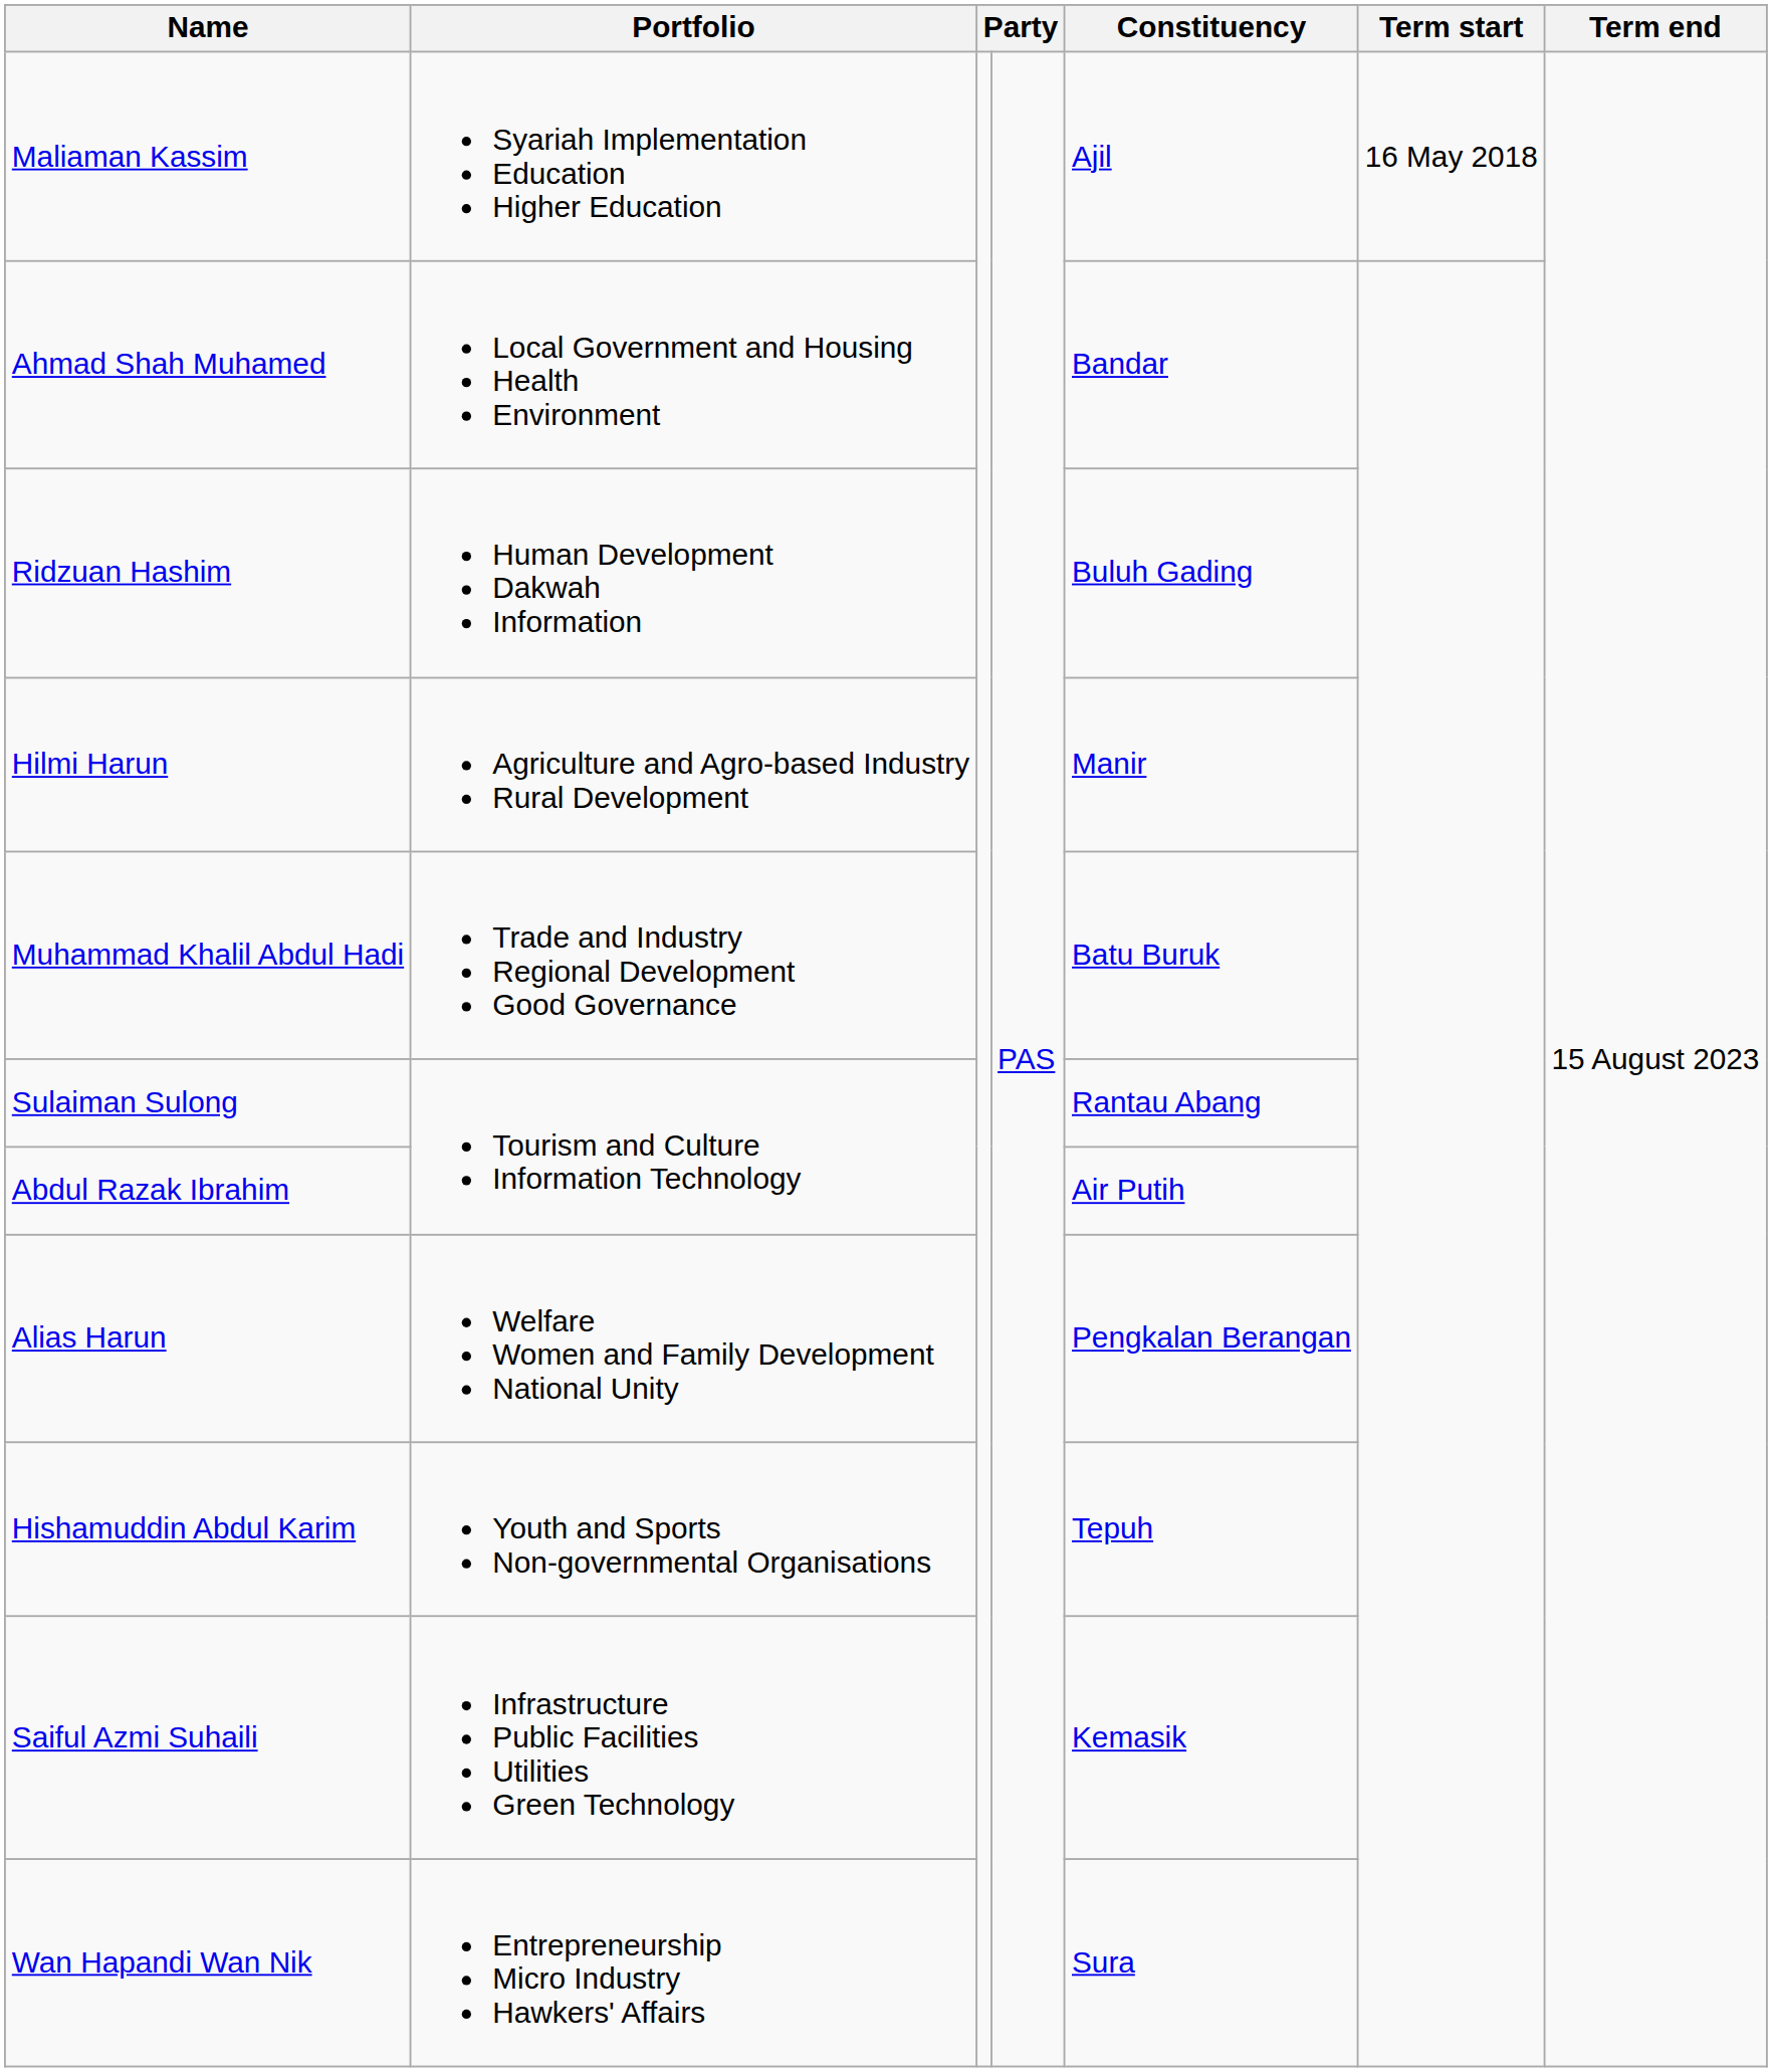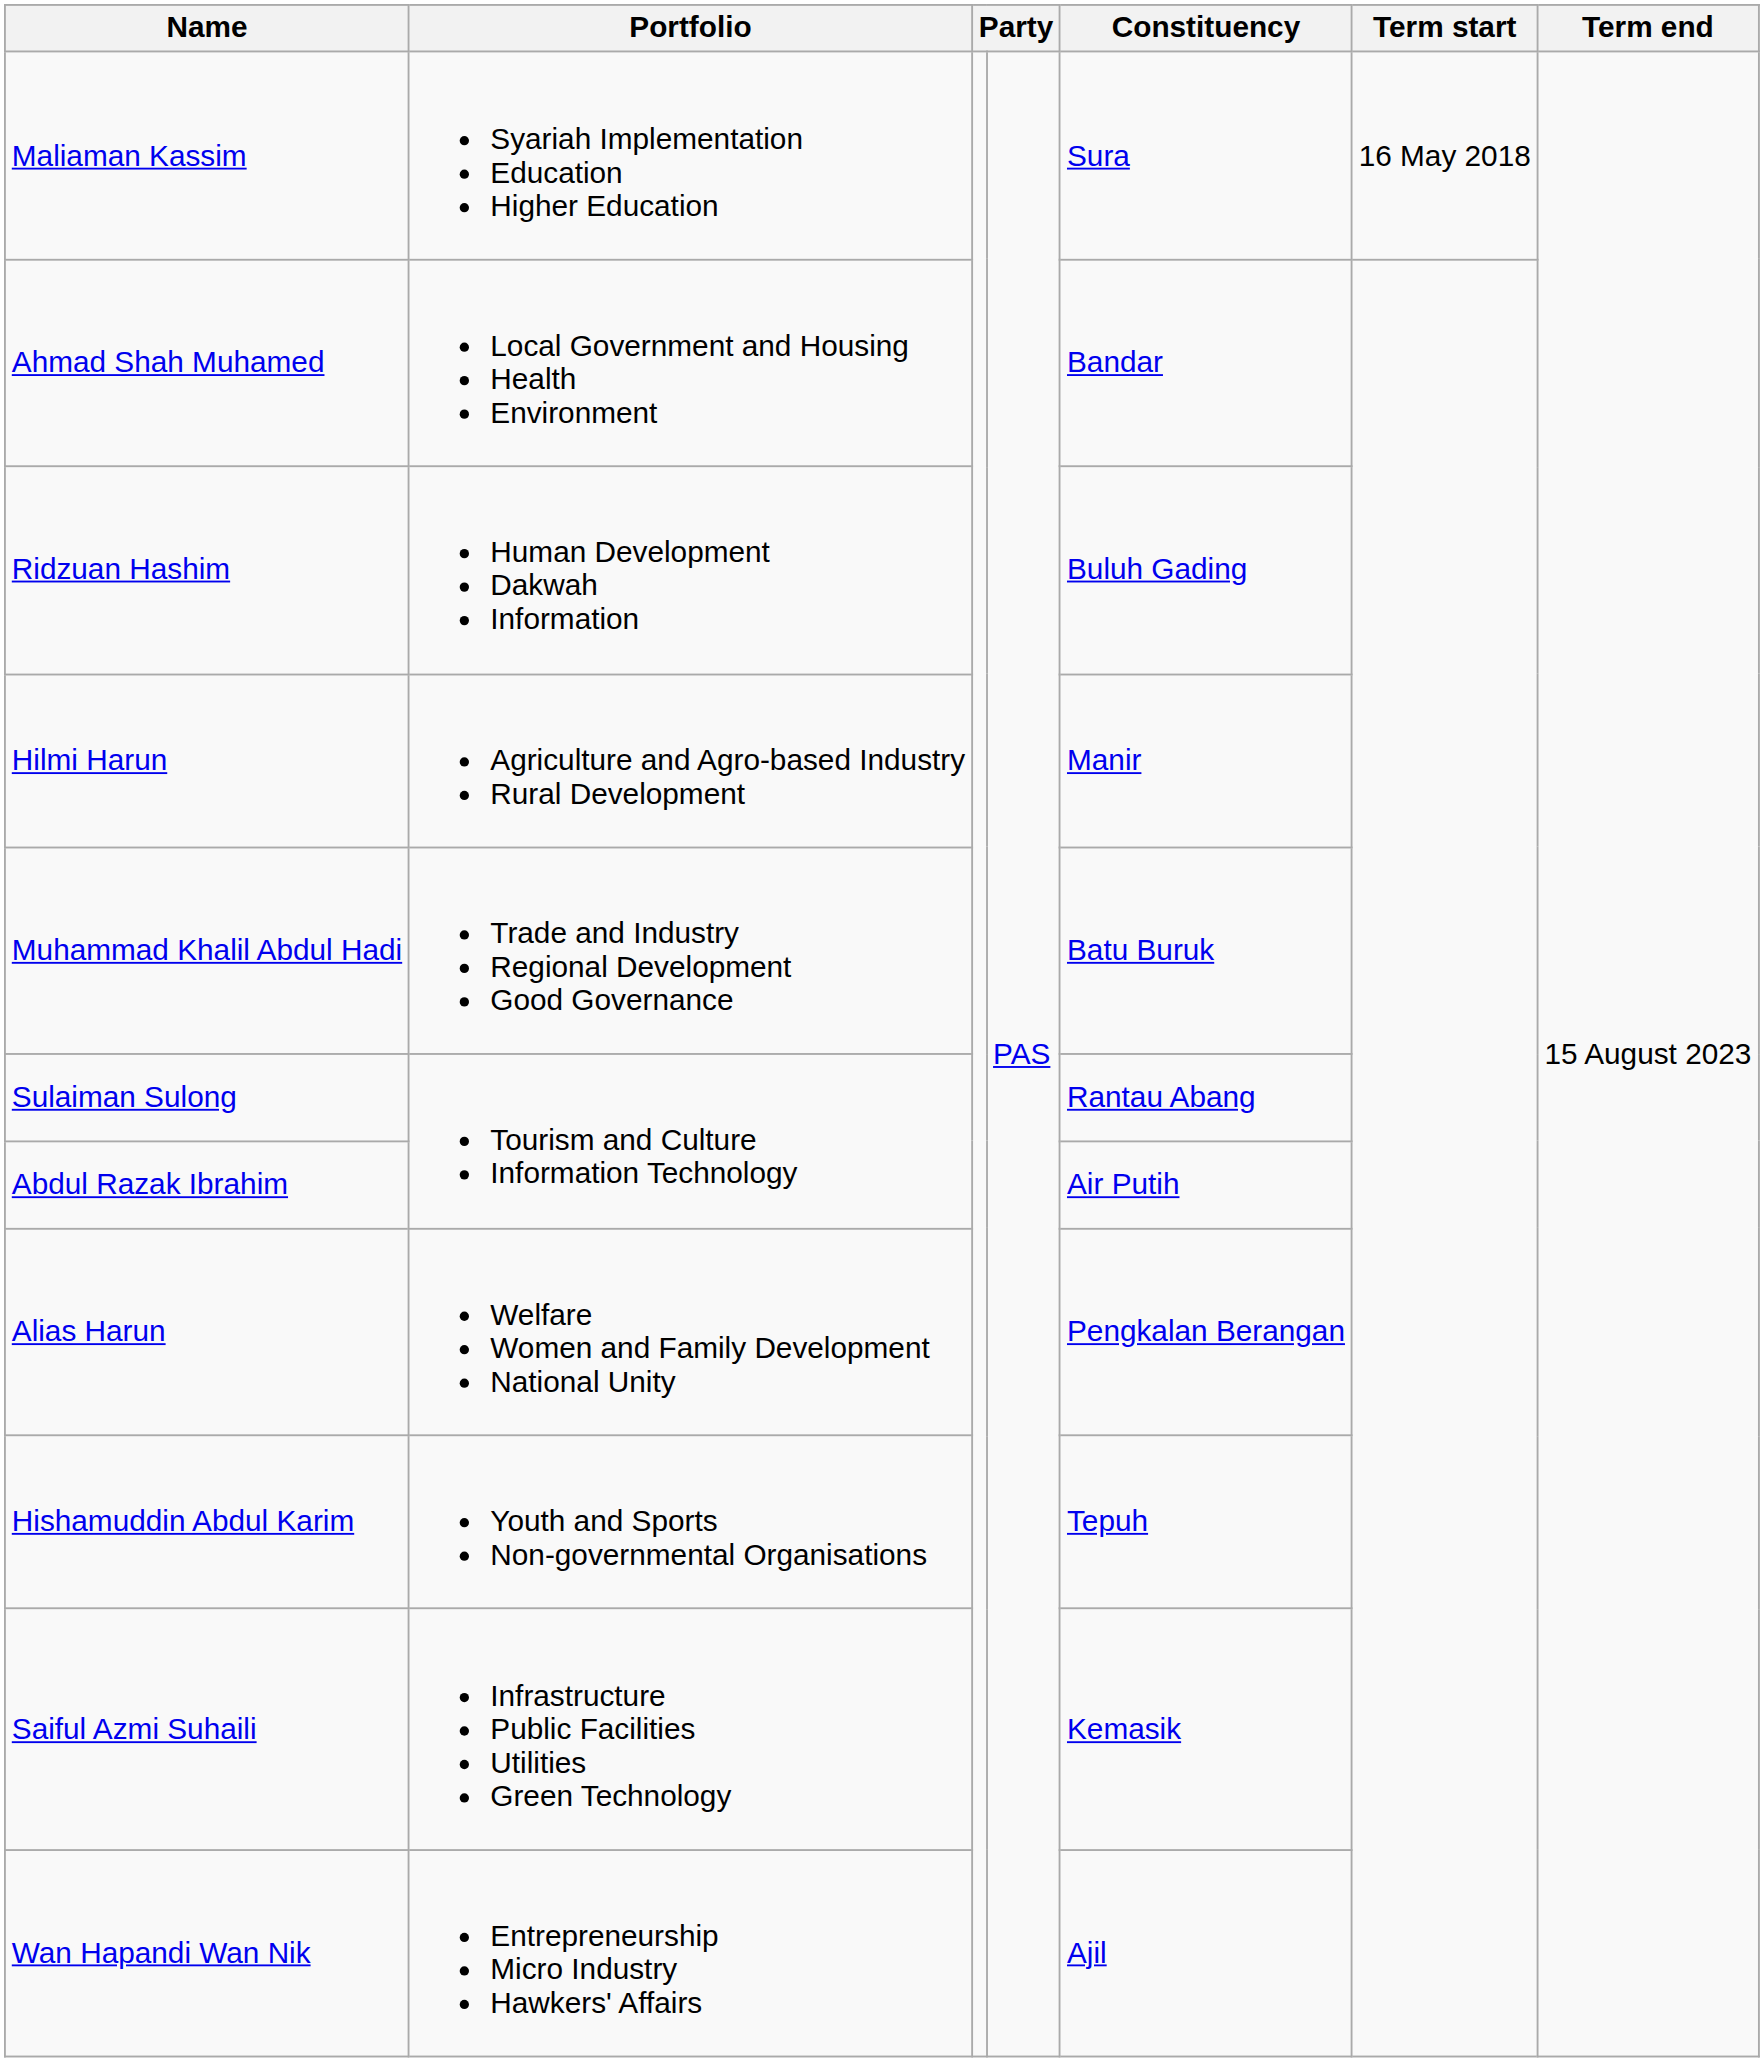Maliaman Kassim | Constituency: Ajil -> Sura
Wan Hapandi Wan Nik | Constituency: Sura -> Ajil
